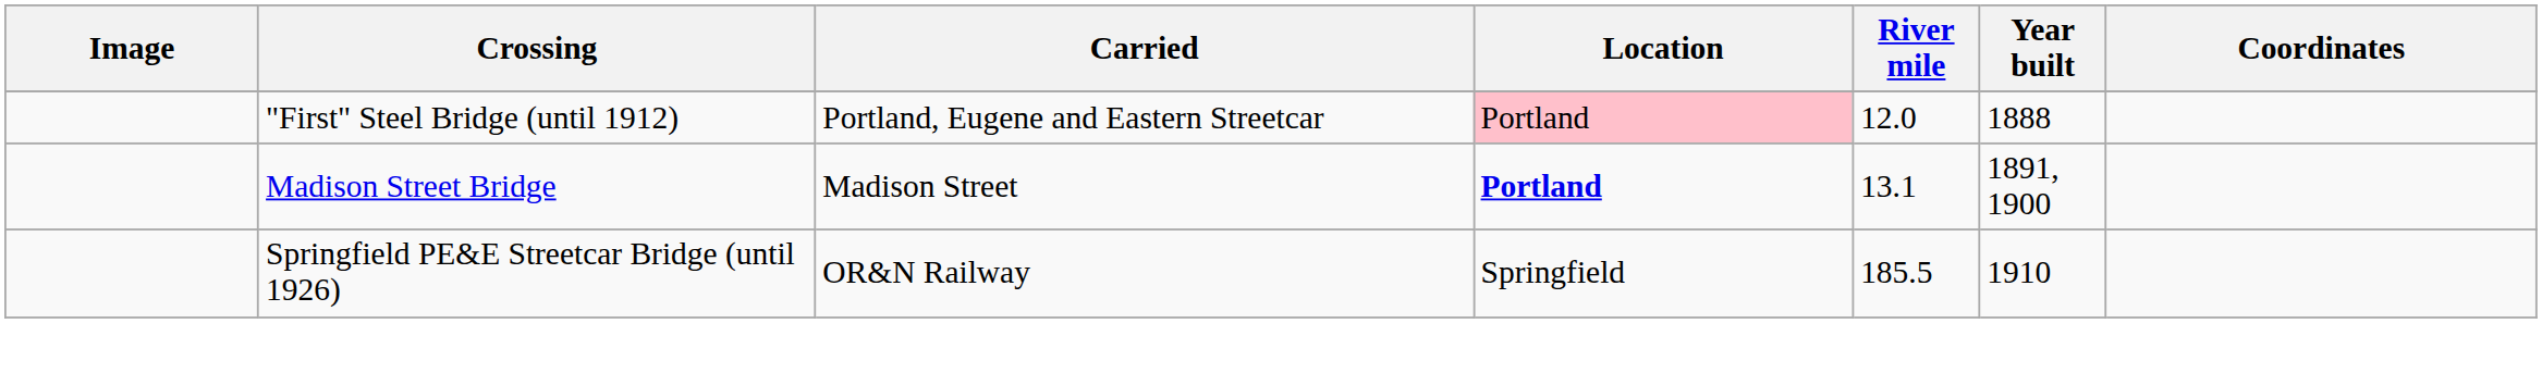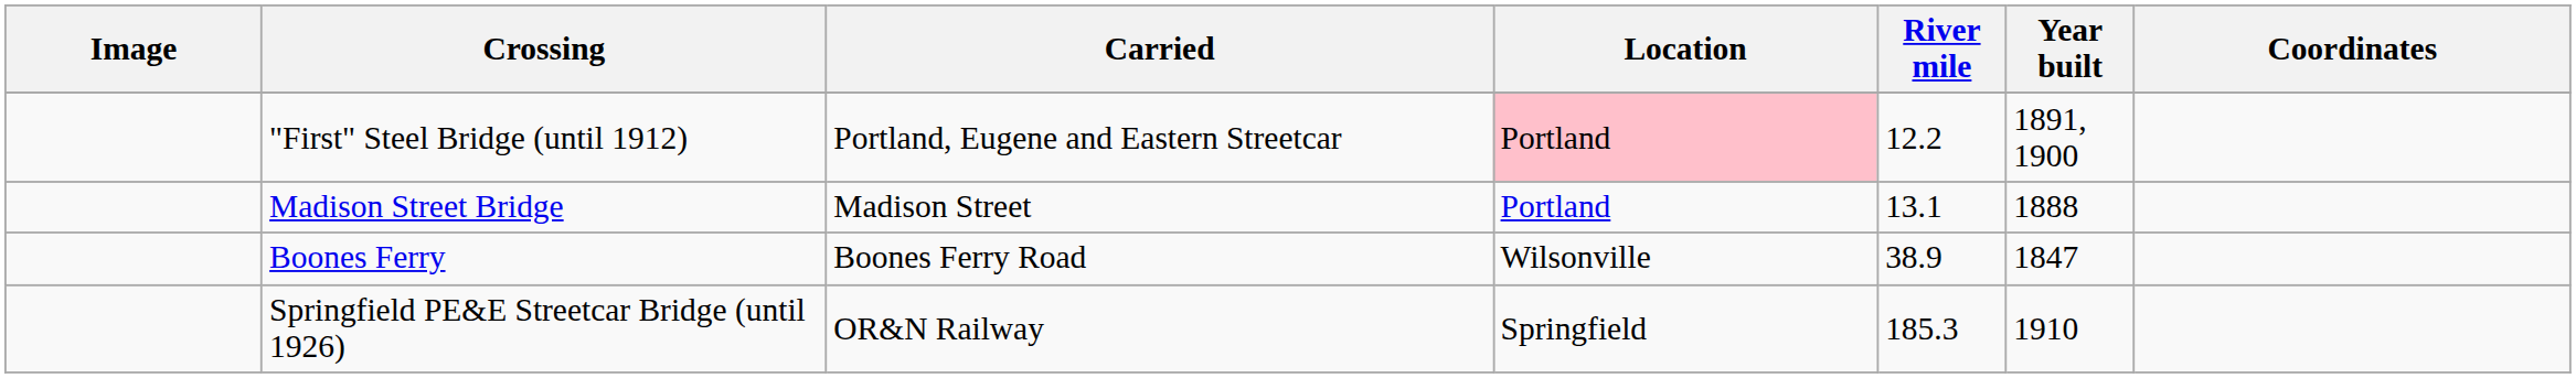"First" Steel Bridge (until 1912) | River mile: 12.0 -> 12.2
"First" Steel Bridge (until 1912) | Year built: 1888 -> 1891, 1900
Madison Street Bridge | Location: bold -> normal
Madison Street Bridge | Year built: 1891, 1900 -> 1888
+ row: Boones Ferry | Boones Ferry Road | Wilsonville | 38.9 | 1847
Springfield PE&E Streetcar Bridge (until 1926) | River mile: 185.5 -> 185.3
